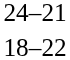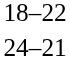rows swapped: 18–22 <-> 24–21
